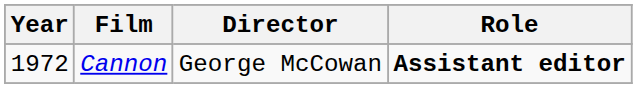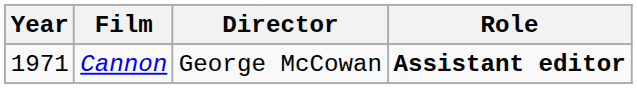Cannon | Year: 1972 -> 1971
